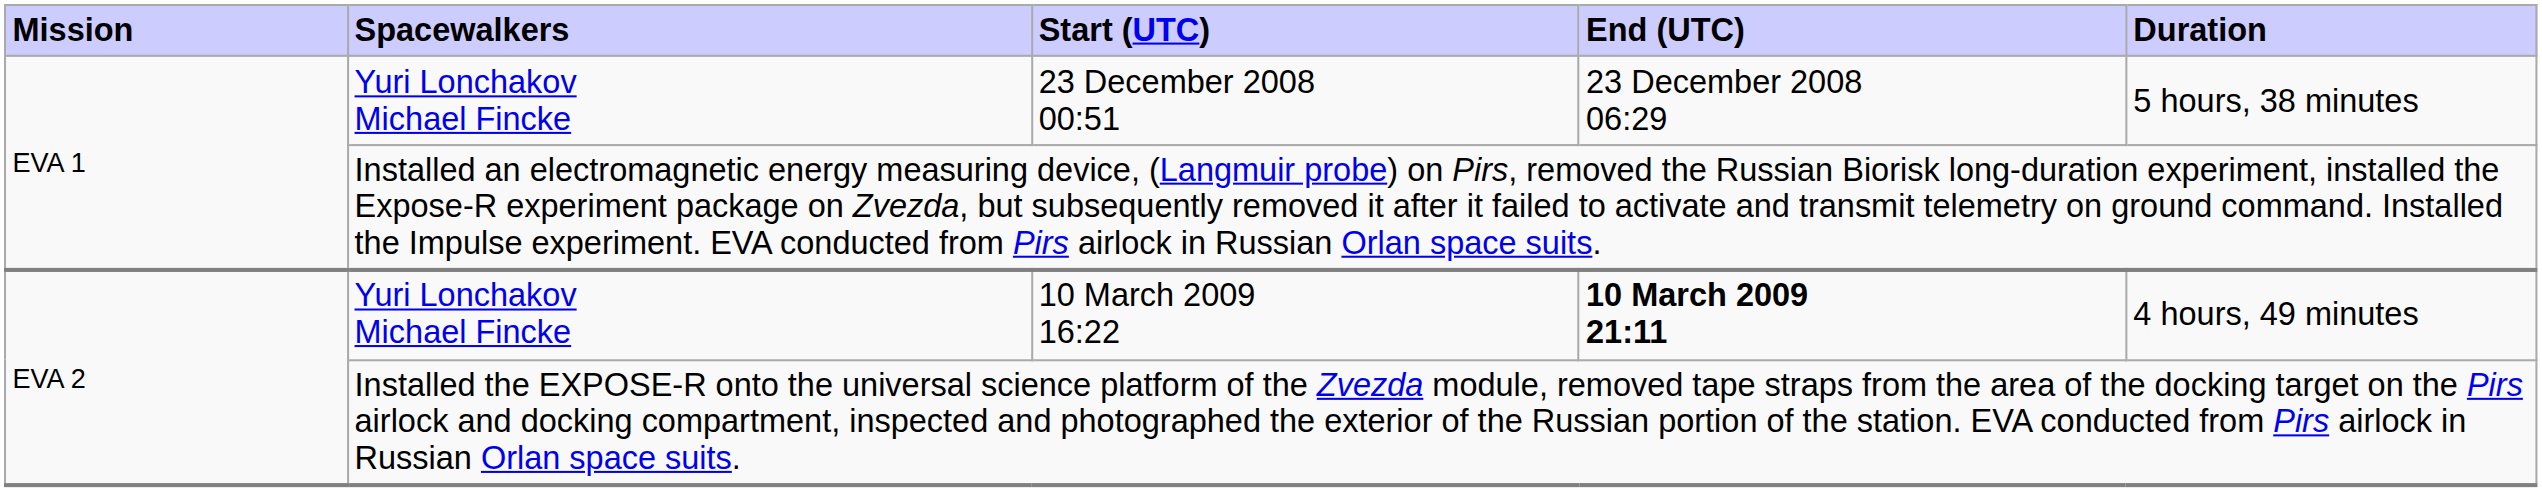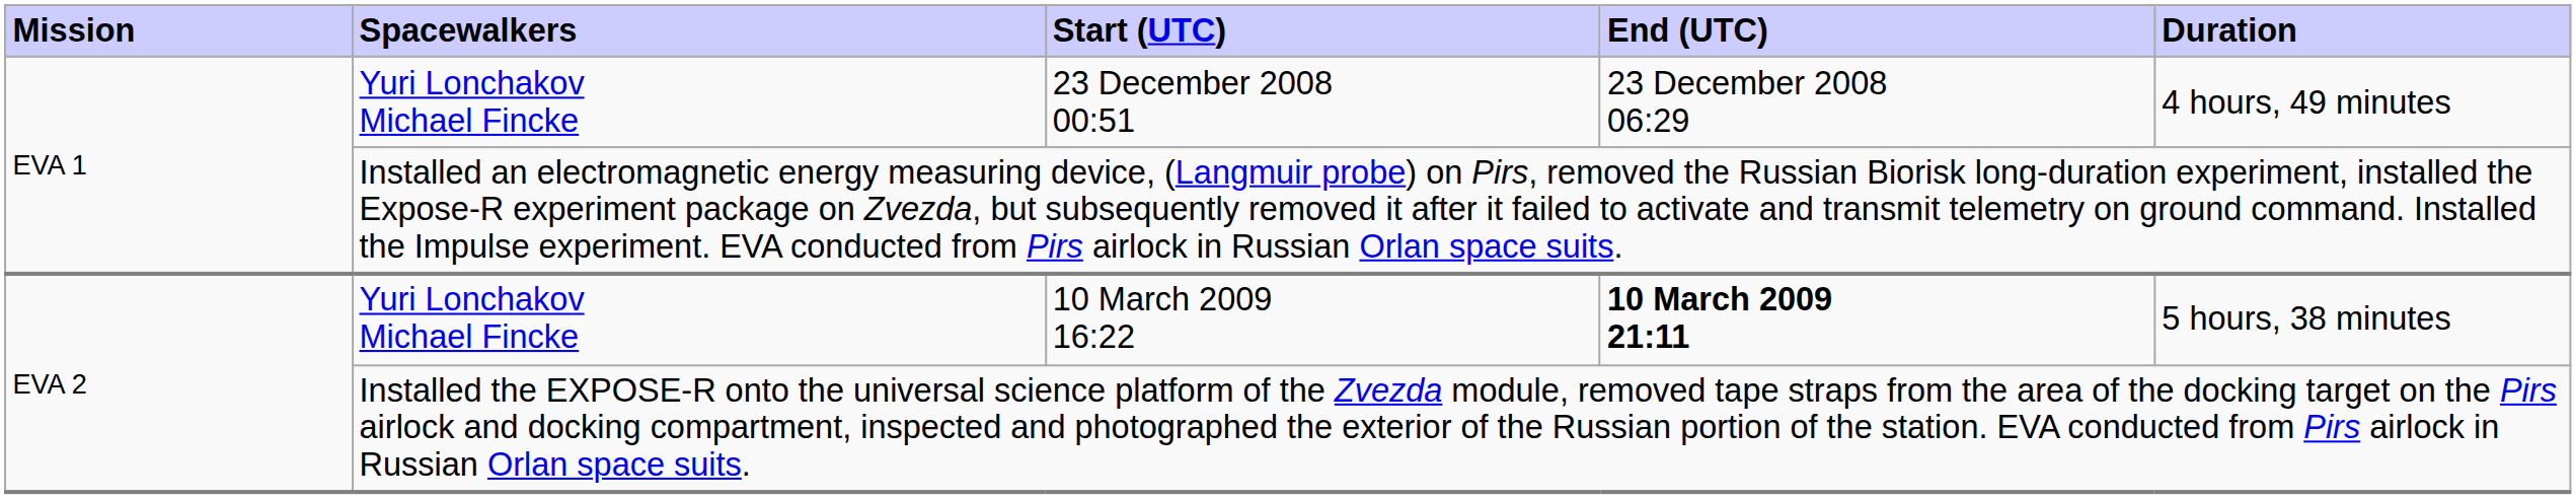23 December 2008 00:51 | Duration: 5 hours, 38 minutes -> 4 hours, 49 minutes
10 March 2009 16:22 | Duration: 4 hours, 49 minutes -> 5 hours, 38 minutes
